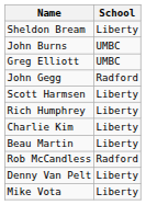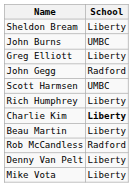Greg Elliott | School: UMBC -> Liberty
Scott Harmsen | School: Liberty -> UMBC
Charlie Kim | School: normal -> bold
